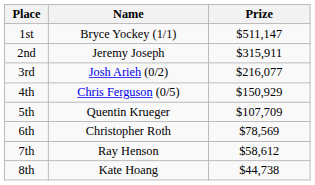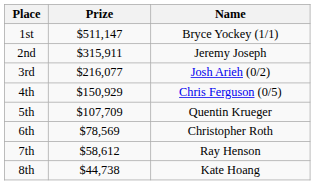columns swapped: Name <-> Prize
